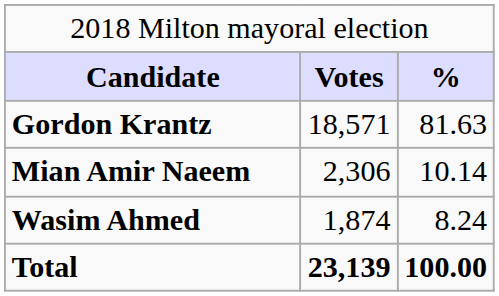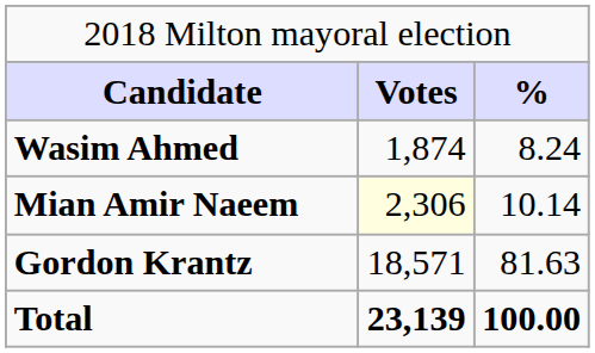rows swapped: Gordon Krantz <-> Wasim Ahmed
Mian Amir Naeem | column 2: no background -> lightyellow background
